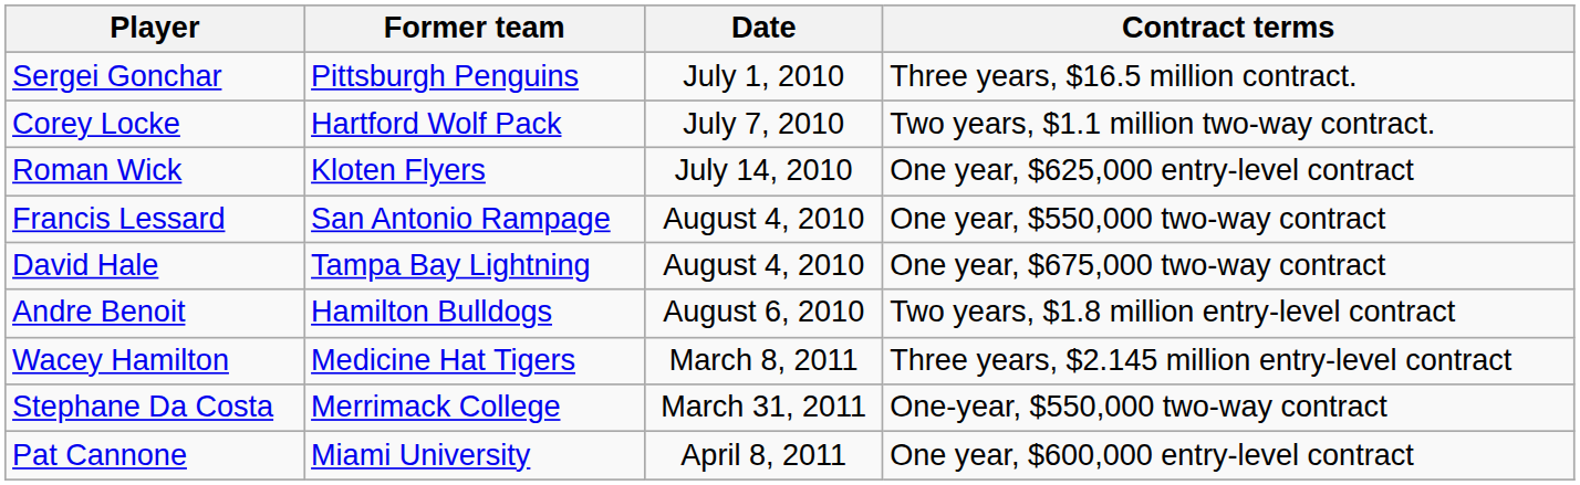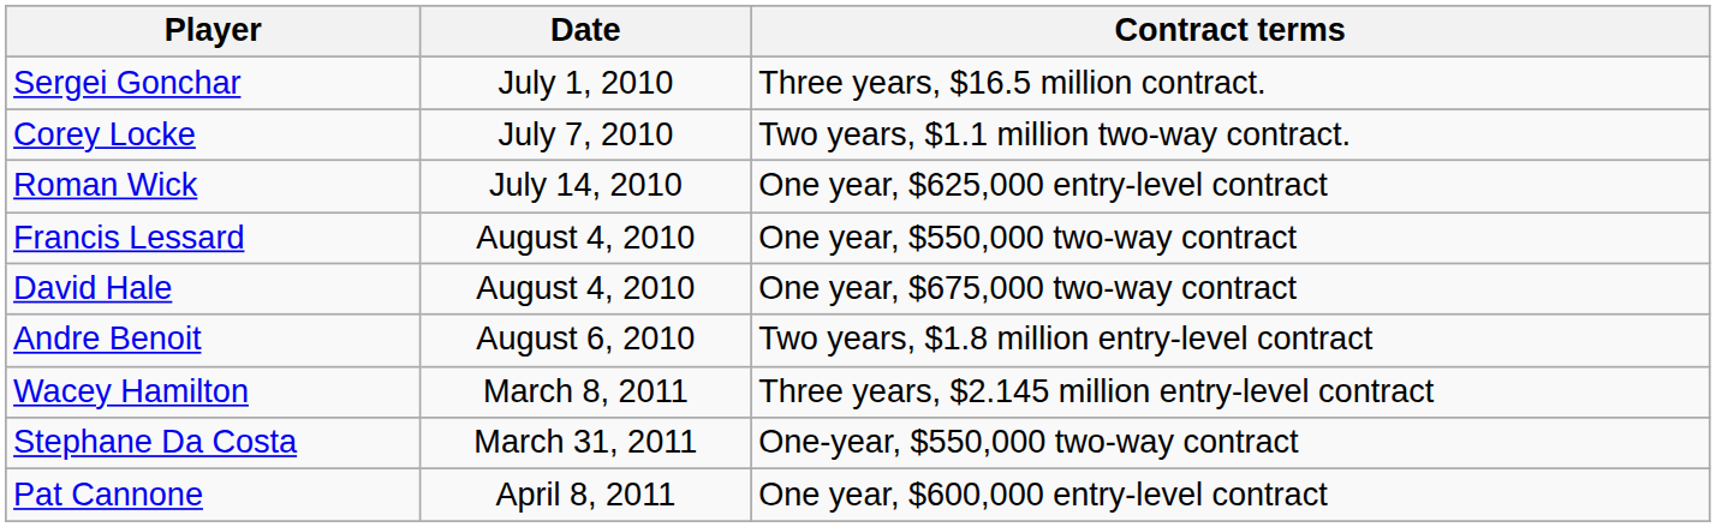- column: Former team | Pittsburgh Penguins | Hartford Wolf Pack | Kloten Flyers | San Antonio Rampage | Tampa Bay Lightning | Hamilton Bulldogs | Medicine Hat Tigers | Merrimack College | Miami University
